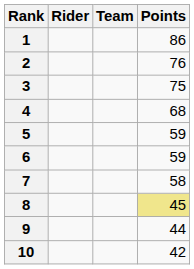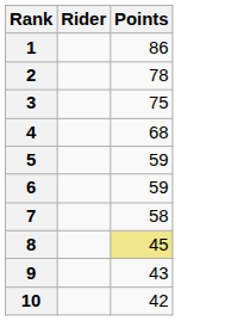- column: Team
2 | Points: 76 -> 78
9 | Points: 44 -> 43
